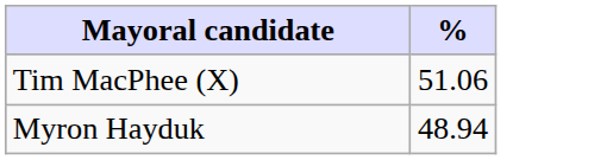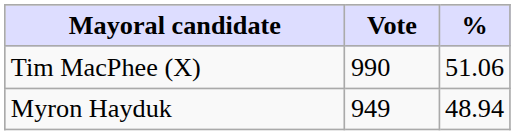+ column: Vote | 990 | 949
